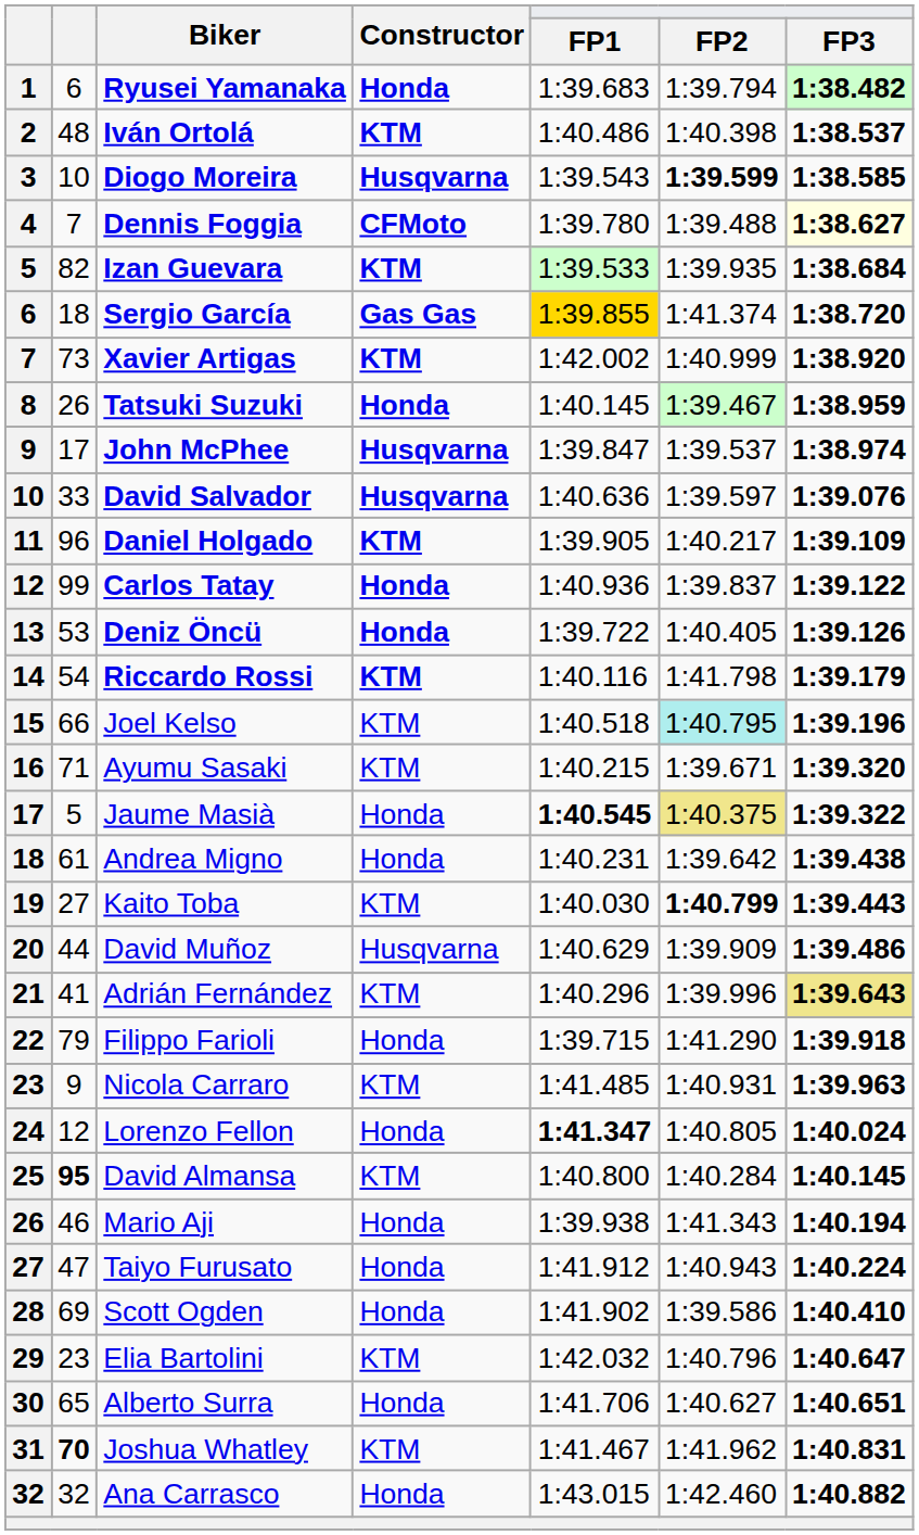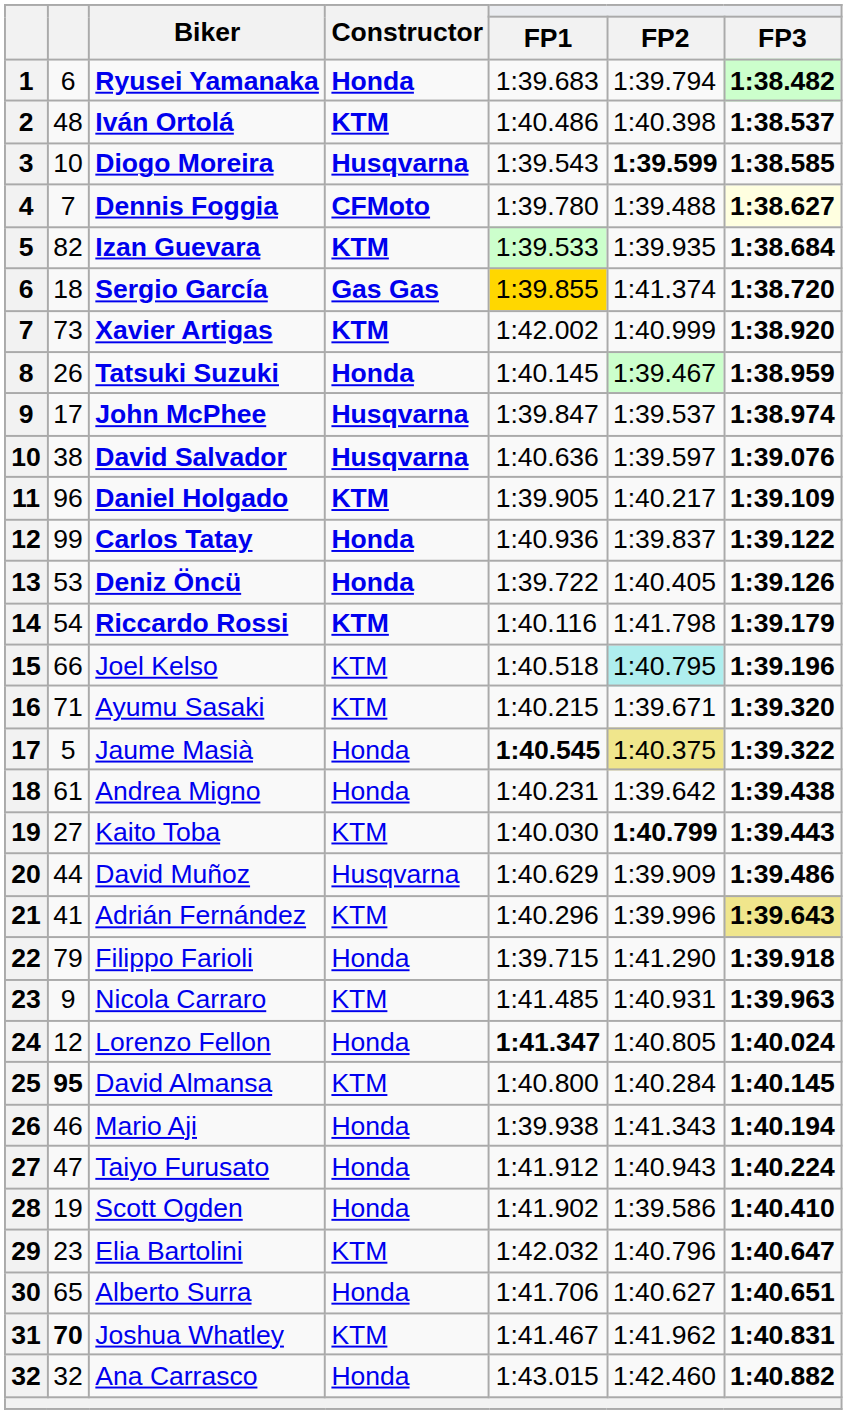David Salvador | column 2: 33 -> 38
Scott Ogden | column 2: 69 -> 19
